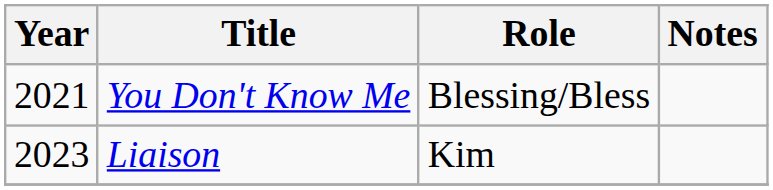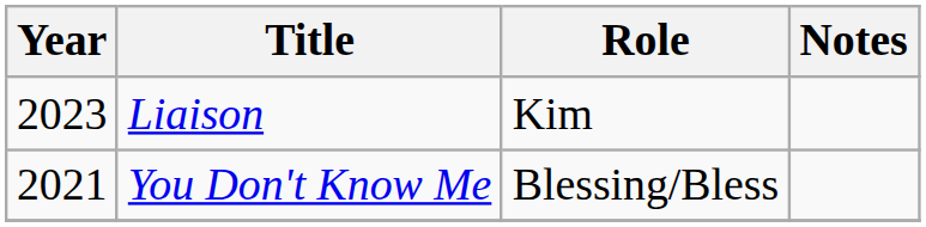rows swapped: You Don't Know Me <-> Liaison
